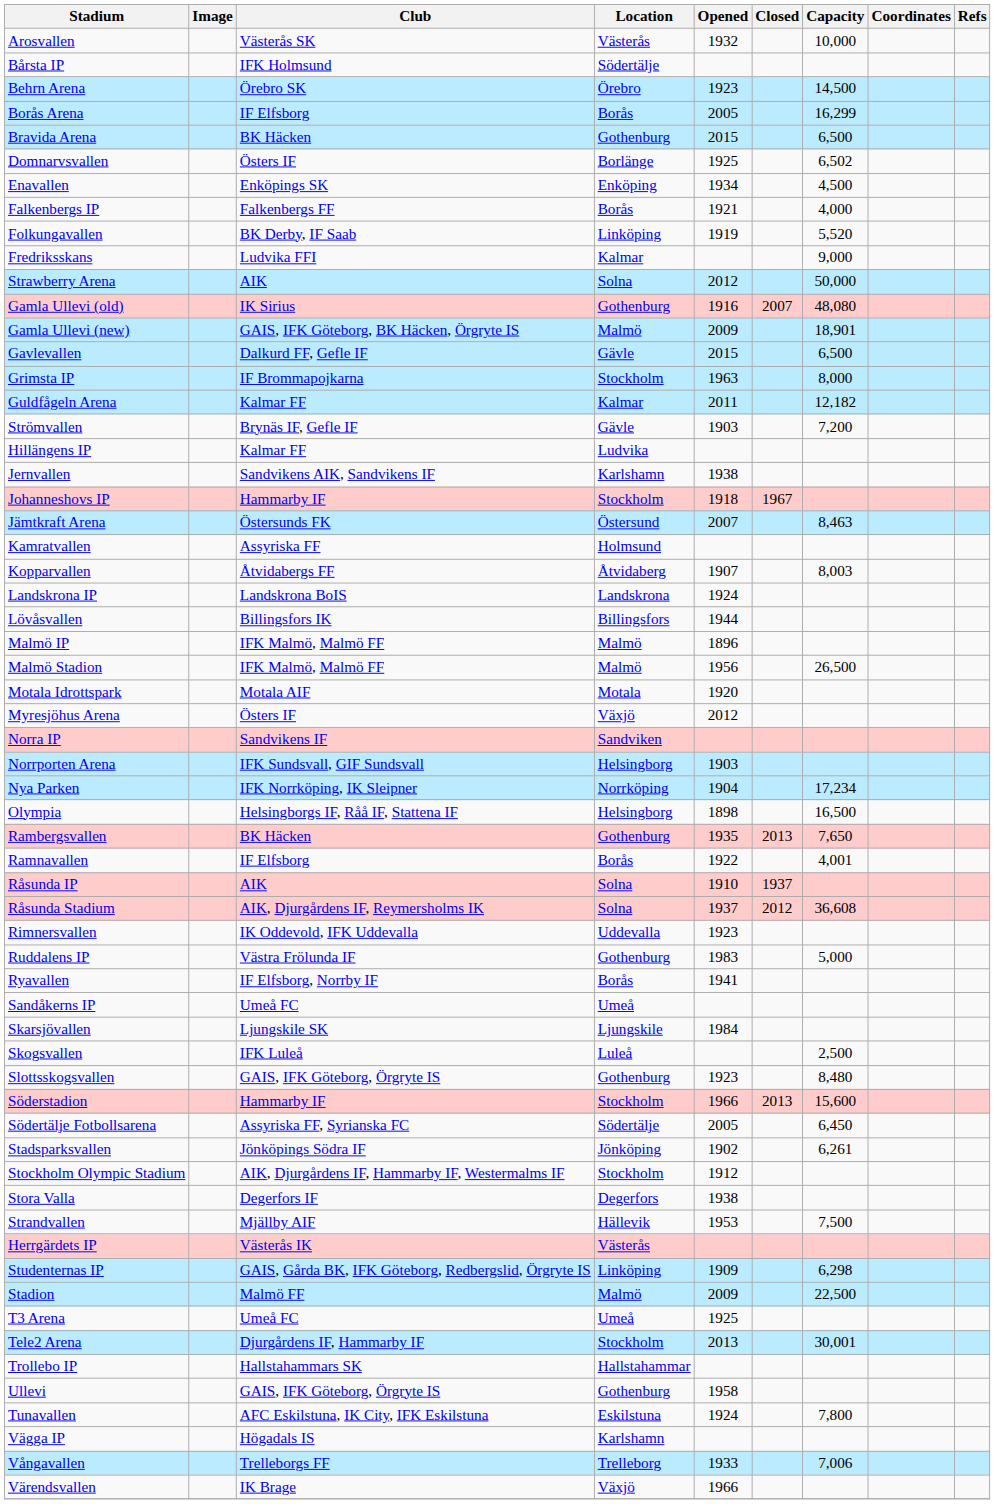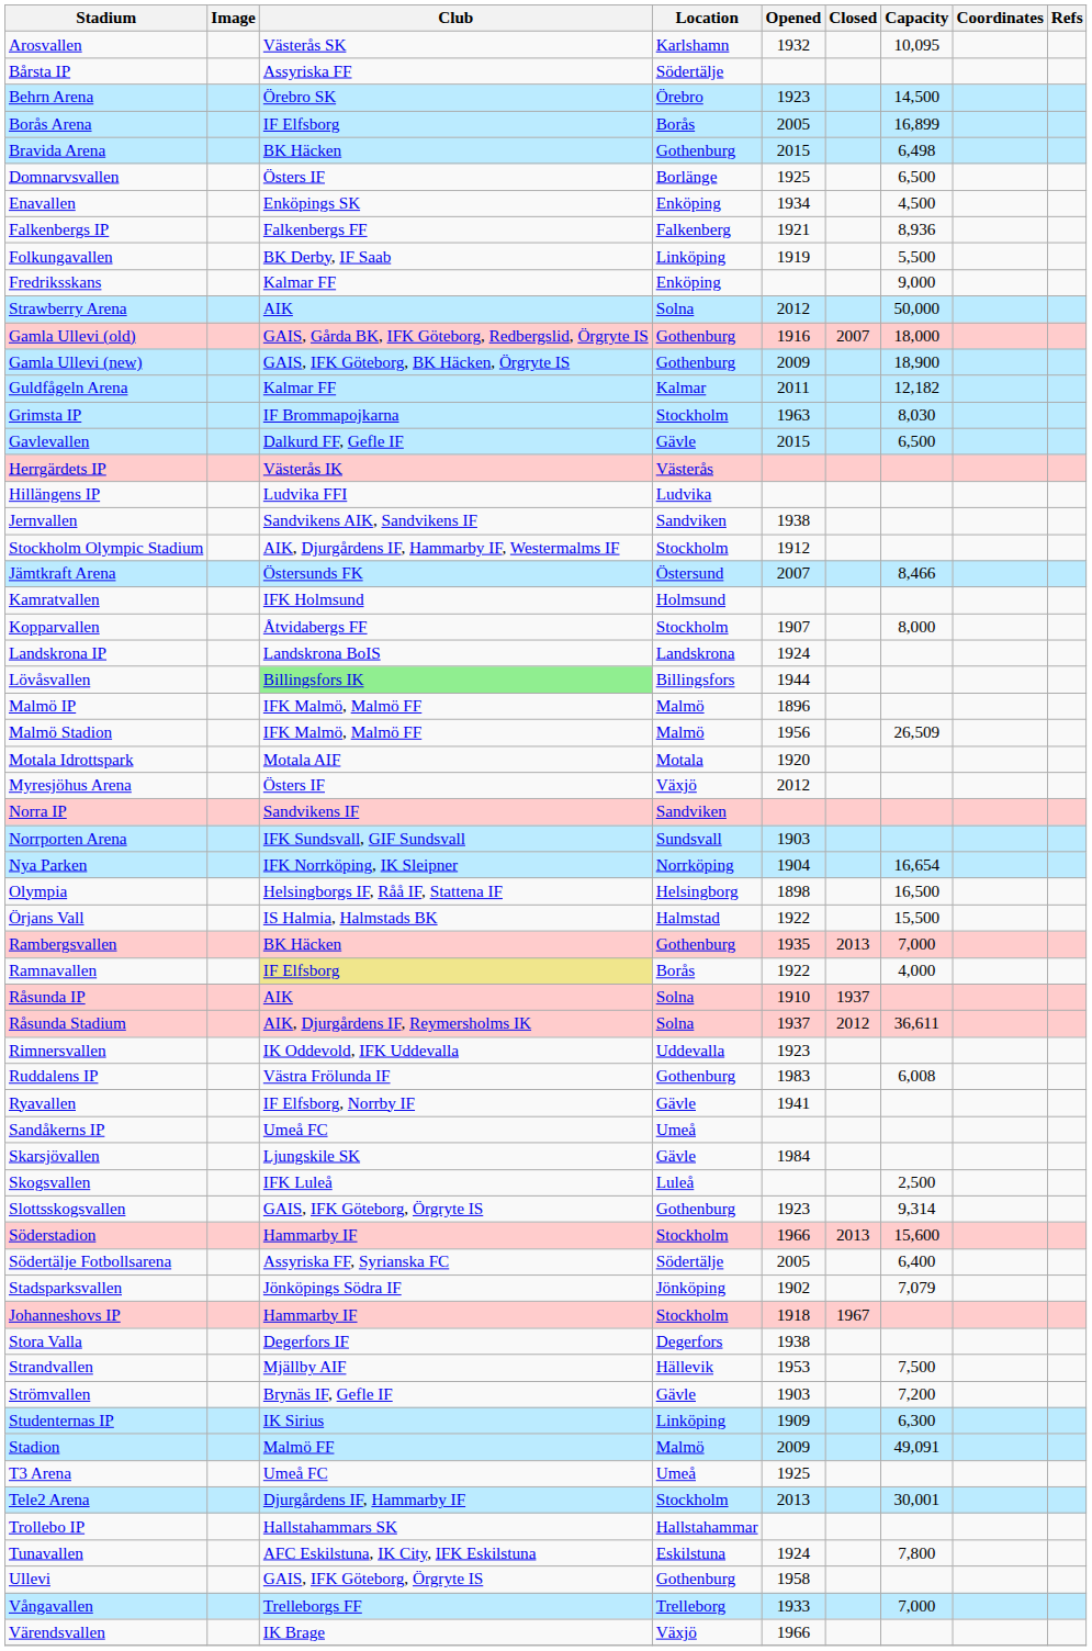Arosvallen | Location: Västerås -> Karlshamn
Arosvallen | Capacity: 10,000 -> 10,095
Bårsta IP | Club: IFK Holmsund -> Assyriska FF
Borås Arena | Capacity: 16,299 -> 16,899
Bravida Arena | Capacity: 6,500 -> 6,498
Domnarvsvallen | Capacity: 6,502 -> 6,500
Falkenbergs IP | Location: Borås -> Falkenberg
Falkenbergs IP | Capacity: 4,000 -> 8,936
Folkungavallen | Capacity: 5,520 -> 5,500
Fredriksskans | Club: Ludvika FFI -> Kalmar FF
Fredriksskans | Location: Kalmar -> Enköping
Gamla Ullevi (old) | Club: IK Sirius -> GAIS, Gårda BK, IFK Göteborg, Redbergslid, Örgryte IS
Gamla Ullevi (old) | Capacity: 48,080 -> 18,000
Gamla Ullevi (new) | Location: Malmö -> Gothenburg
Gamla Ullevi (new) | Capacity: 18,901 -> 18,900
rows swapped: Gavlevallen <-> Guldfågeln Arena
Grimsta IP | Capacity: 8,000 -> 8,030
rows swapped: Herrgärdets IP <-> Strömvallen
Hillängens IP | Club: Kalmar FF -> Ludvika FFI
Jernvallen | Location: Karlshamn -> Sandviken
rows swapped: Johanneshovs IP <-> Stockholm Olympic Stadium
Jämtkraft Arena | Capacity: 8,463 -> 8,466
Kamratvallen | Club: Assyriska FF -> IFK Holmsund
Kopparvallen | Location: Åtvidaberg -> Stockholm
Kopparvallen | Capacity: 8,003 -> 8,000
Lövåsvallen | Club: no background -> lightgreen background
Malmö Stadion | Capacity: 26,500 -> 26,509
Norrporten Arena | Location: Helsingborg -> Sundsvall
Nya Parken | Capacity: 17,234 -> 16,654
+ row: Örjans Vall | IS Halmia, Halmstads BK | Halmstad | 1922 | 15,500
Rambergsvallen | Capacity: 7,650 -> 7,000
Ramnavallen | Club: no background -> khaki background
Ramnavallen | Capacity: 4,001 -> 4,000
Råsunda Stadium | Capacity: 36,608 -> 36,611
Ruddalens IP | Capacity: 5,000 -> 6,008
Ryavallen | Location: Borås -> Gävle
Skarsjövallen | Location: Ljungskile -> Gävle
Slottsskogsvallen | Capacity: 8,480 -> 9,314
Södertälje Fotbollsarena | Capacity: 6,450 -> 6,400
Stadsparksvallen | Capacity: 6,261 -> 7,079
Studenternas IP | Club: GAIS, Gårda BK, IFK Göteborg, Redbergslid, Örgryte IS -> IK Sirius
Studenternas IP | Capacity: 6,298 -> 6,300
Stadion | Capacity: 22,500 -> 49,091
rows swapped: Tunavallen <-> Ullevi
- row: Vägga IP | Högadals IS | Karlshamn
Vångavallen | Capacity: 7,006 -> 7,000
